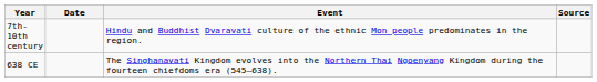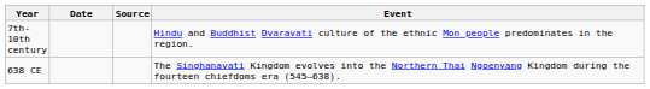columns swapped: Event <-> Source
